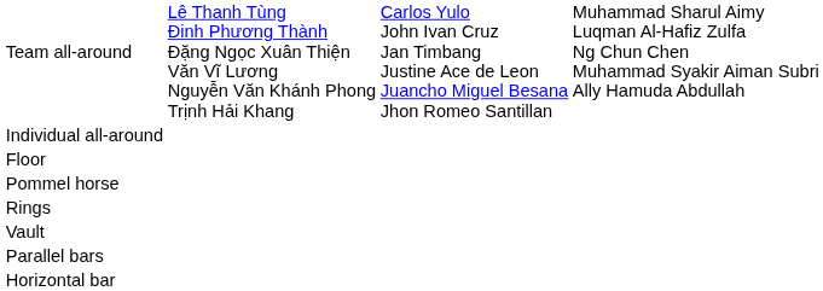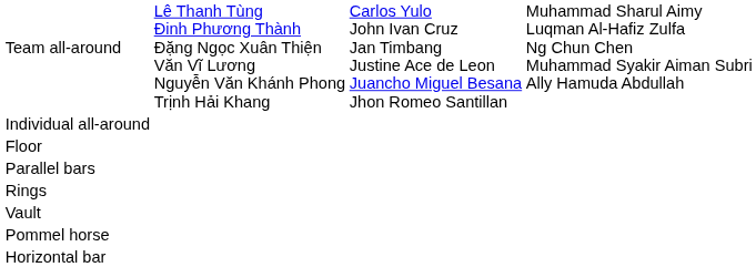rows swapped: Pommel horse <-> Parallel bars
